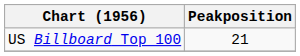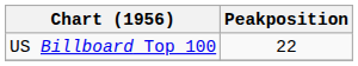US Billboard Top 100 | Peakposition: 21 -> 22
